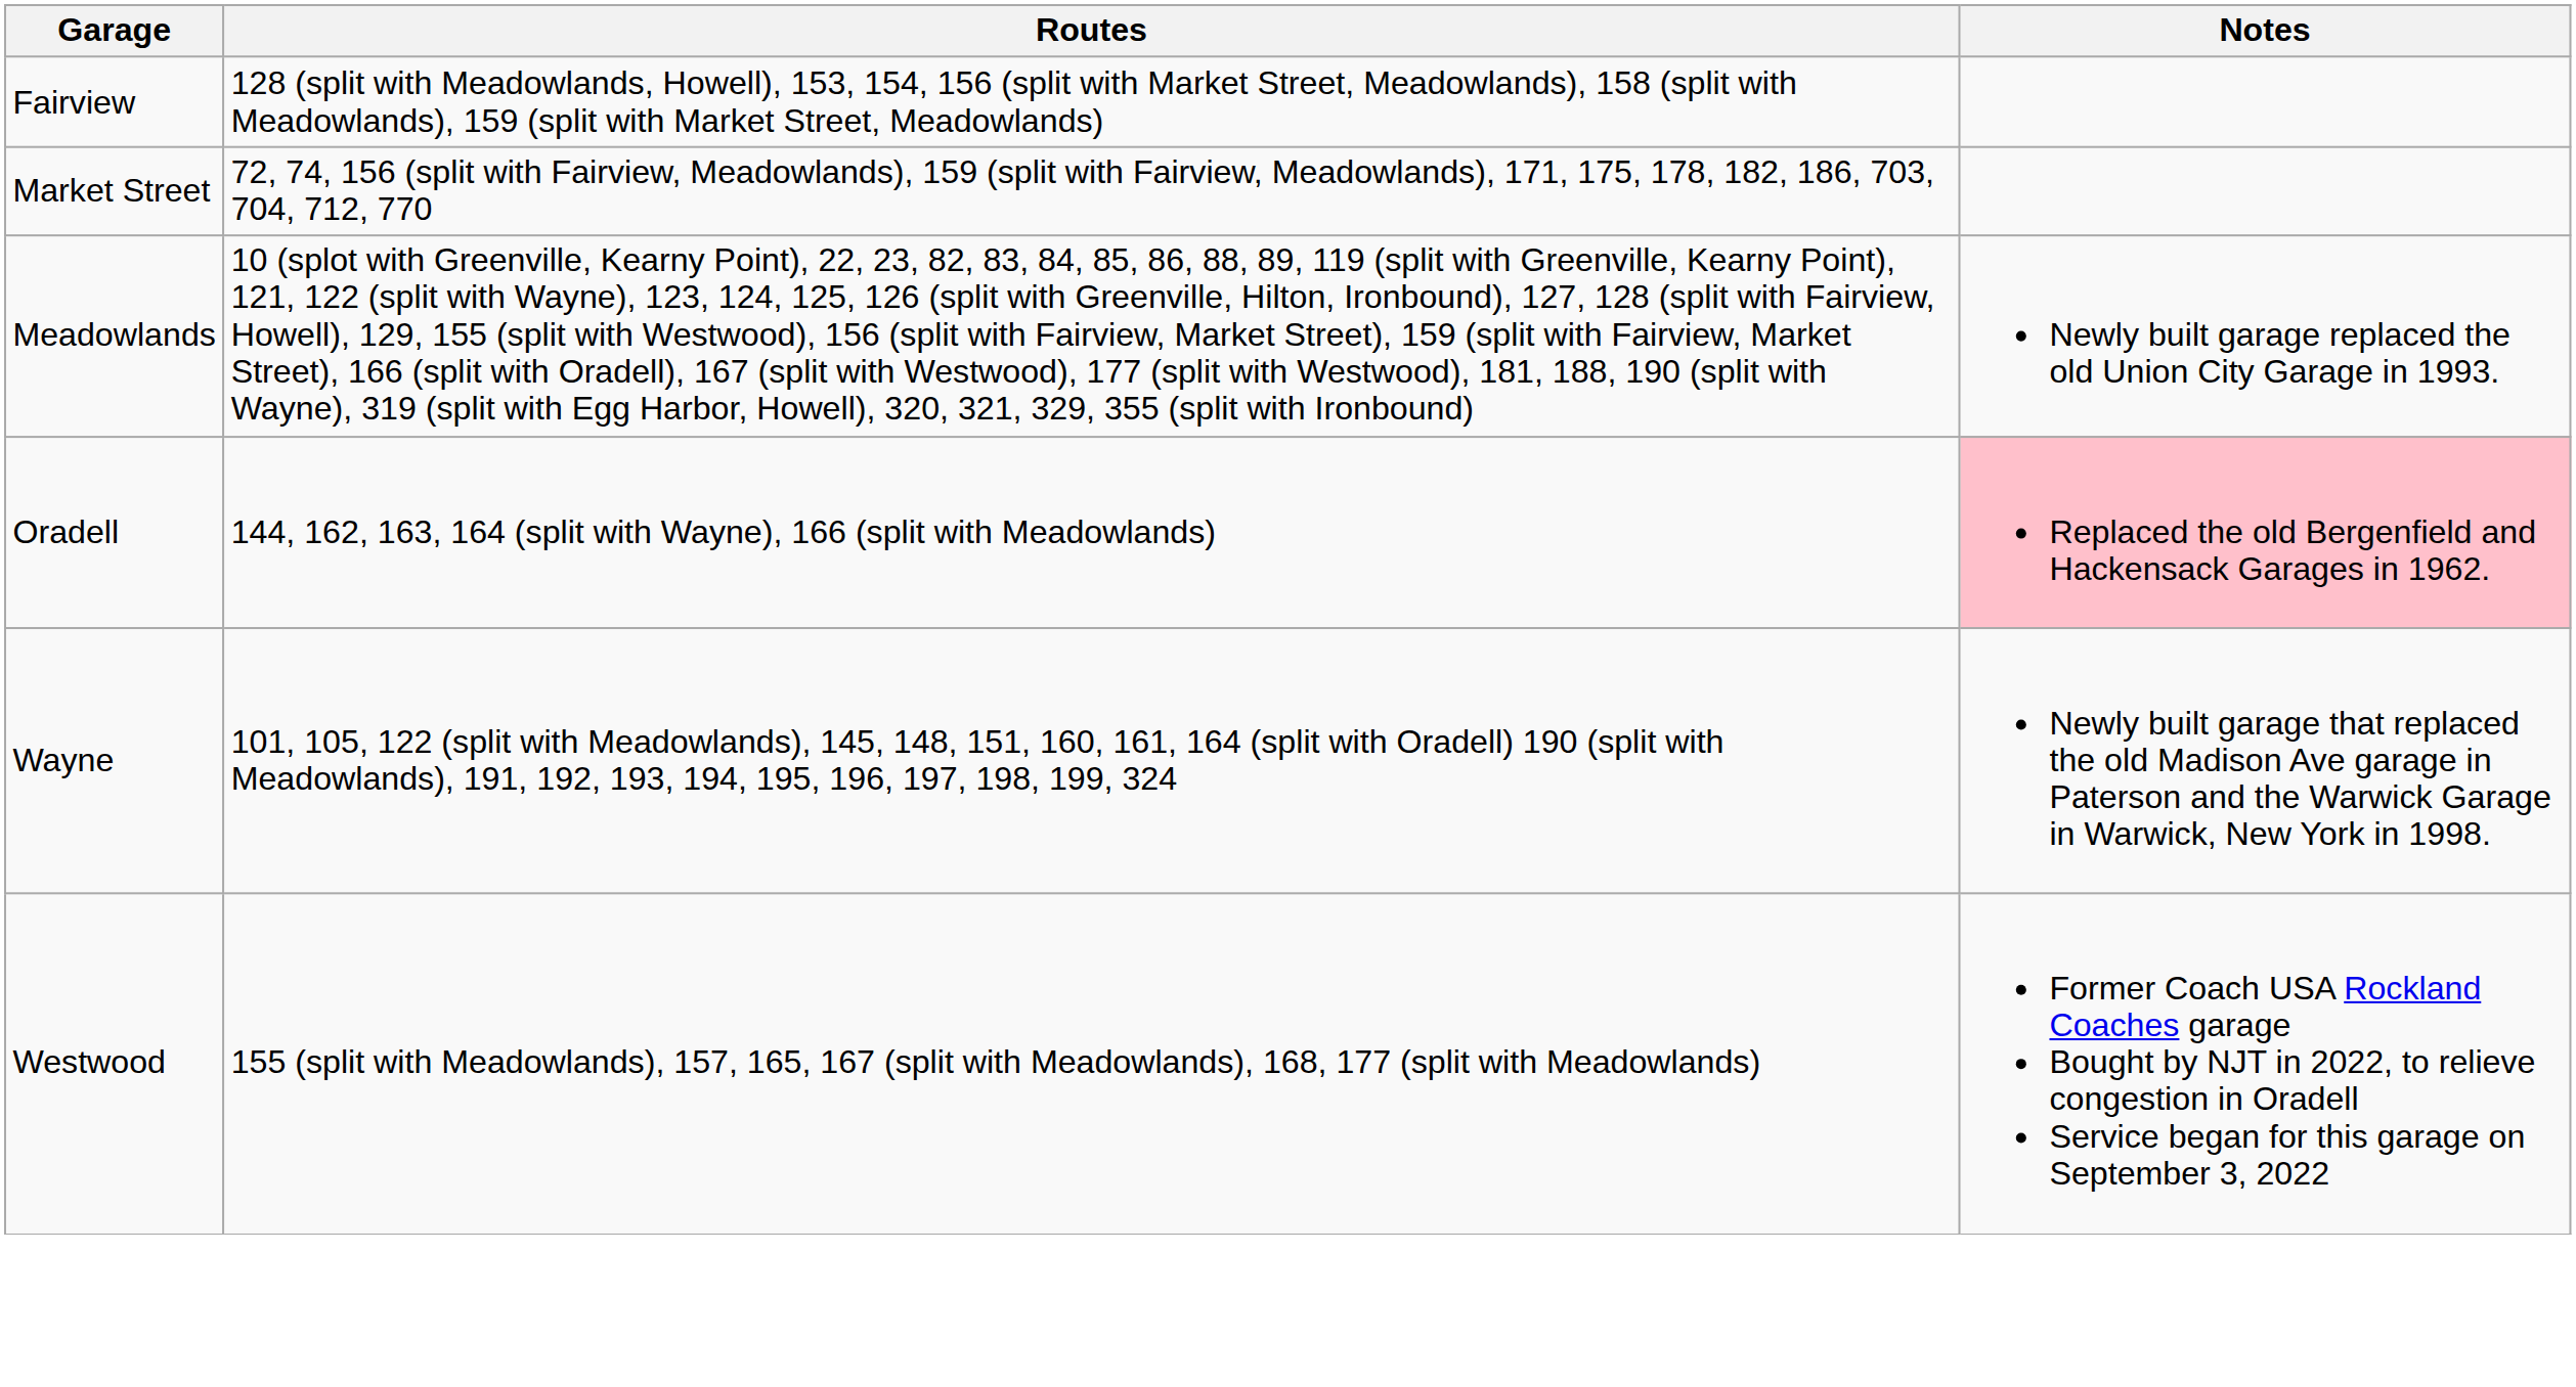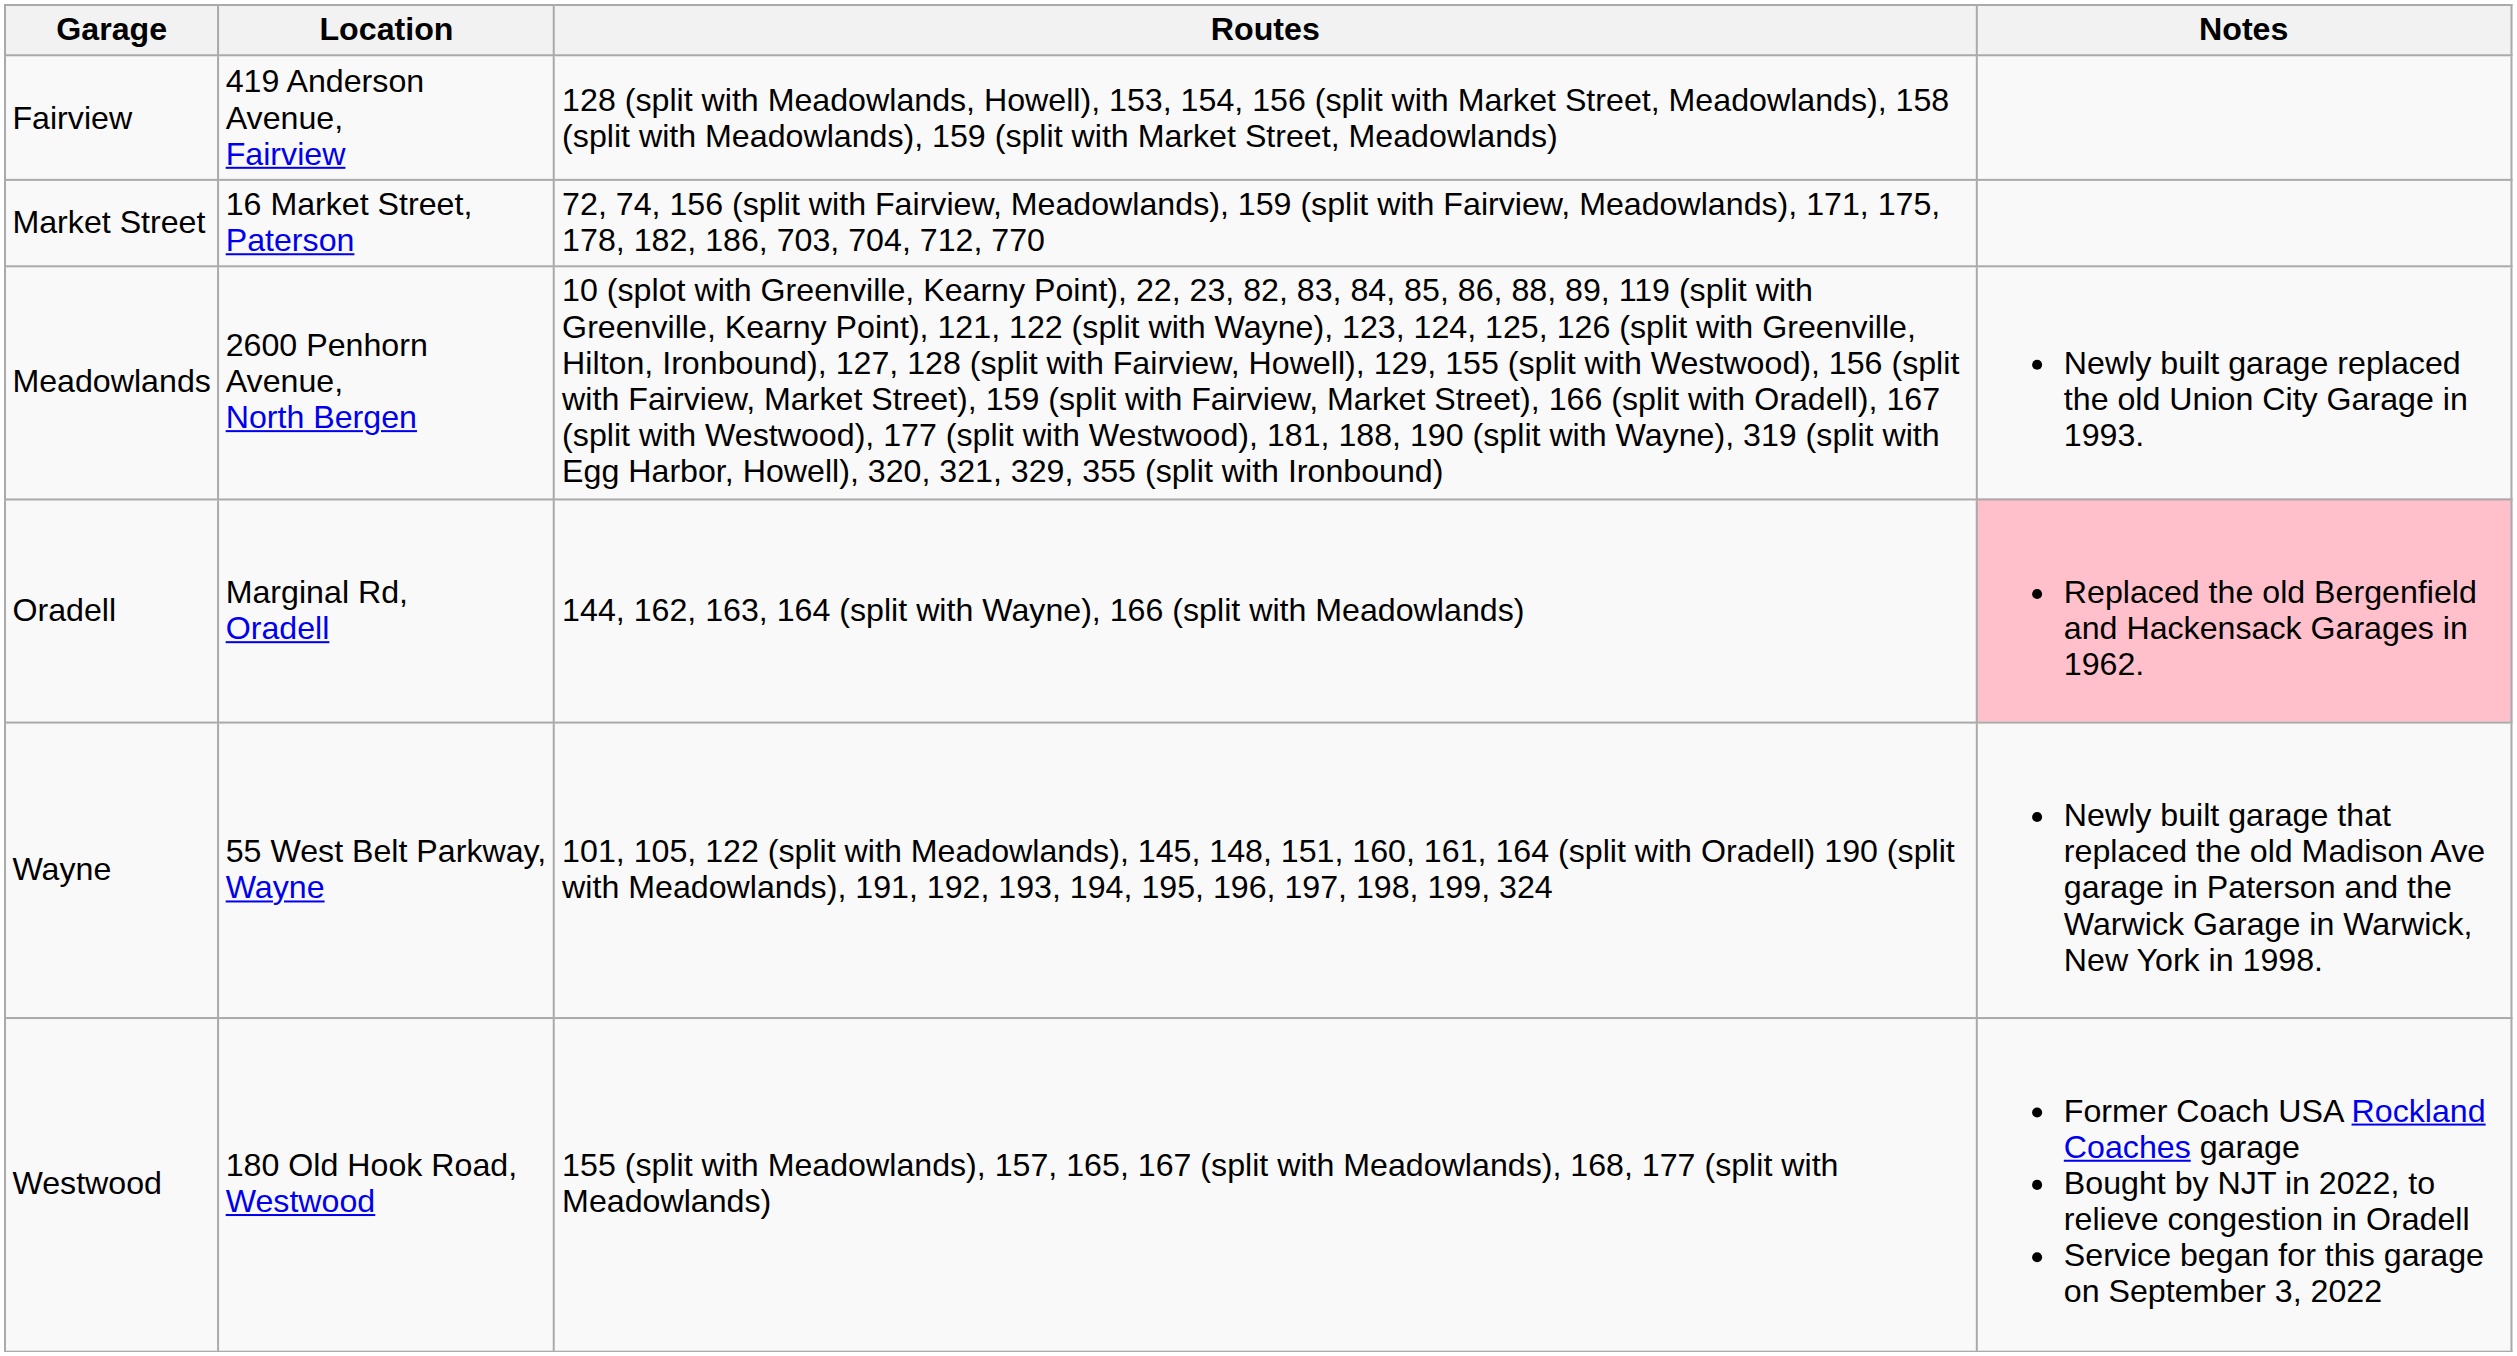+ column: Location | 419 Anderson Avenue, Fairview | 16 Market Street, Paterson | 2600 Penhorn Avenue, North Bergen | Marginal Rd, Oradell | 55 West Belt Parkway, Wayne | 180 Old Hook Road, Westwood
